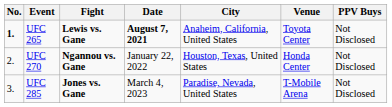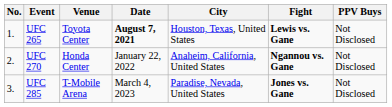columns swapped: Fight <-> Venue
UFC 265 | No.: bold -> normal
UFC 265 | City: Anaheim, California, United States -> Houston, Texas, United States
UFC 270 | City: Houston, Texas, United States -> Anaheim, California, United States
